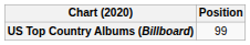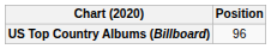US Top Country Albums (Billboard) | Position: 99 -> 96
